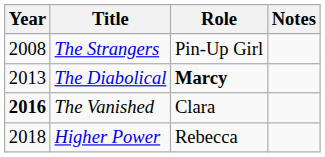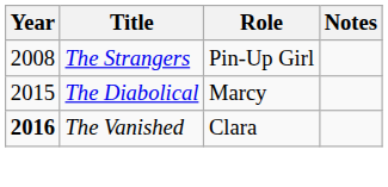The Diabolical | Year: 2013 -> 2015
The Diabolical | Role: bold -> normal
- row: 2018 | Higher Power | Rebecca
